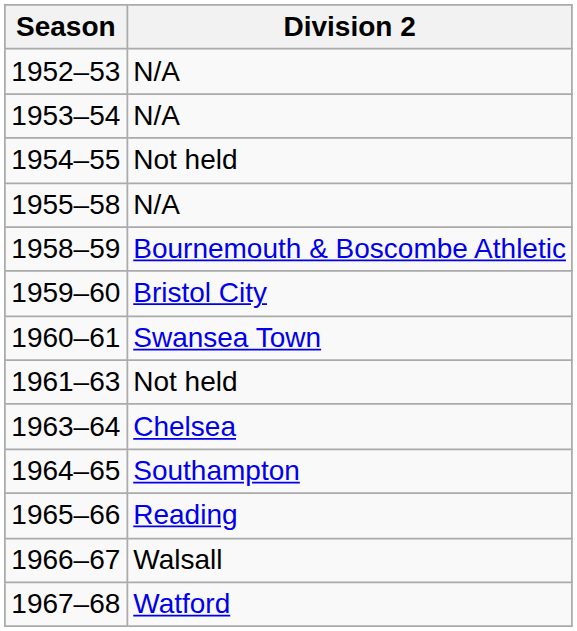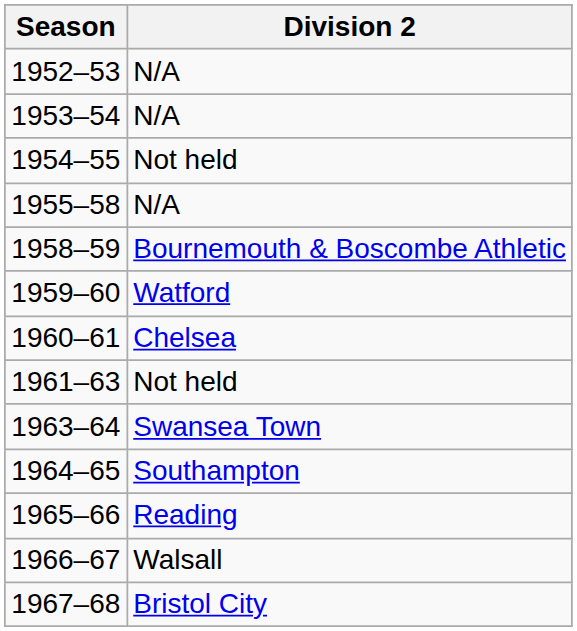1959–60 | Division 2: Bristol City -> Watford
1960–61 | Division 2: Swansea Town -> Chelsea
1963–64 | Division 2: Chelsea -> Swansea Town
1967–68 | Division 2: Watford -> Bristol City
